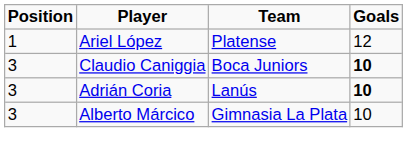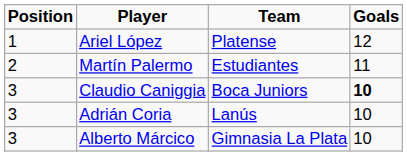+ row: 2 | Martín Palermo | Estudiantes | 11
Adrián Coria | Goals: bold -> normal
